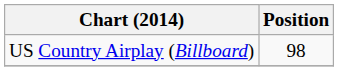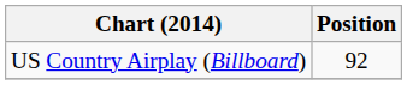US Country Airplay (Billboard) | Position: 98 -> 92
